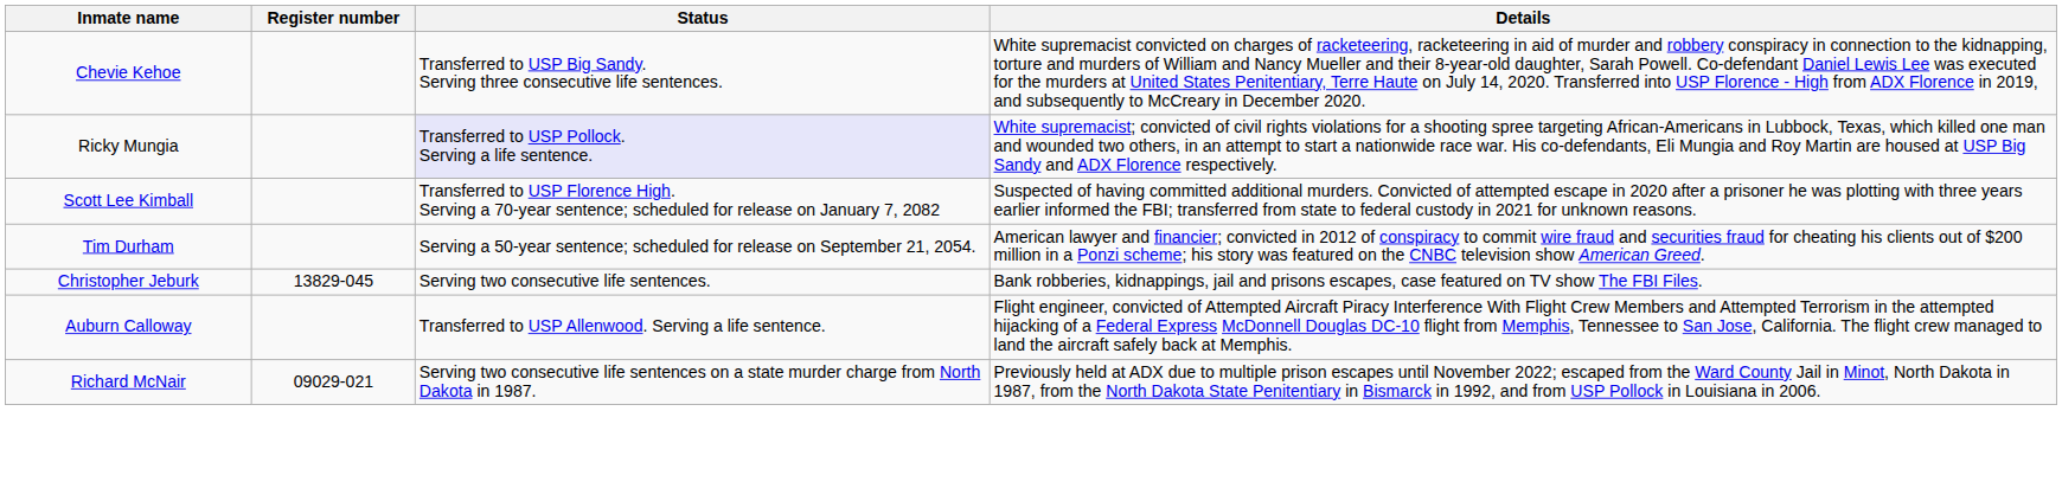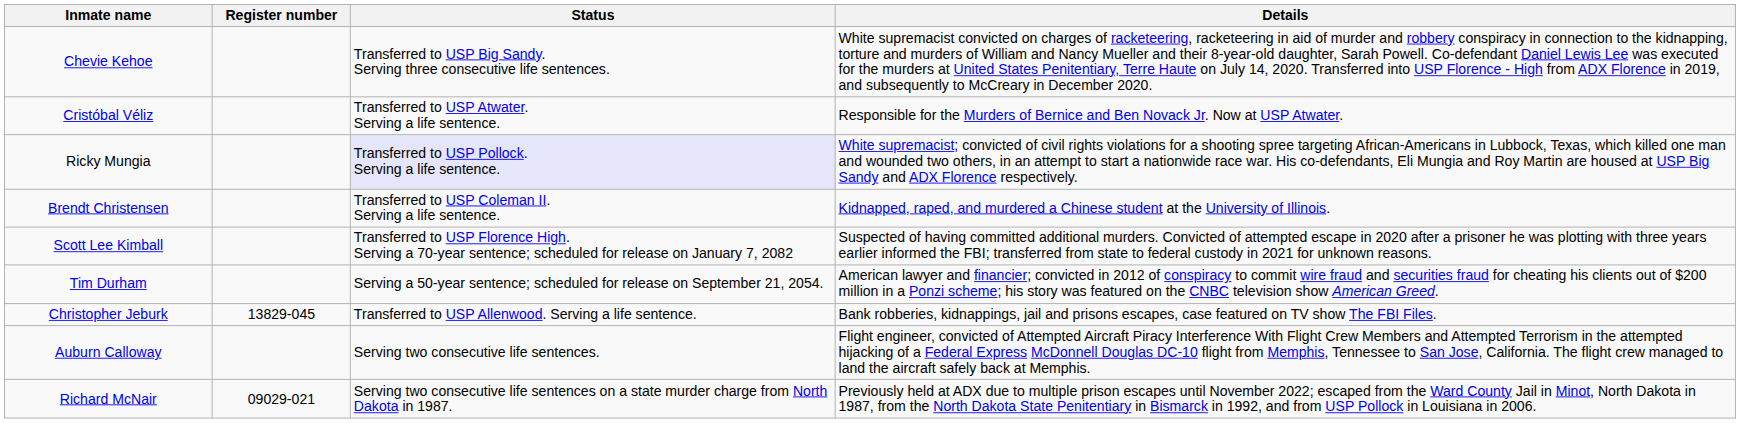+ row: Cristóbal Véliz | Transferred to USP Atwater. Serving a life sentence. | Responsible for the Murders of Bernice and Ben Novack Jr. Now at USP Atwater.
+ row: Brendt Christensen | Transferred to USP Coleman II. Serving a life sentence. | Kidnapped, raped, and murdered a Chinese student at the University of Illinois.
Christopher Jeburk | Status: Serving two consecutive life sentences. -> Transferred to USP Allenwood. Serving a life sentence.
Auburn Calloway | Status: Transferred to USP Allenwood. Serving a life sentence. -> Serving two consecutive life sentences.
